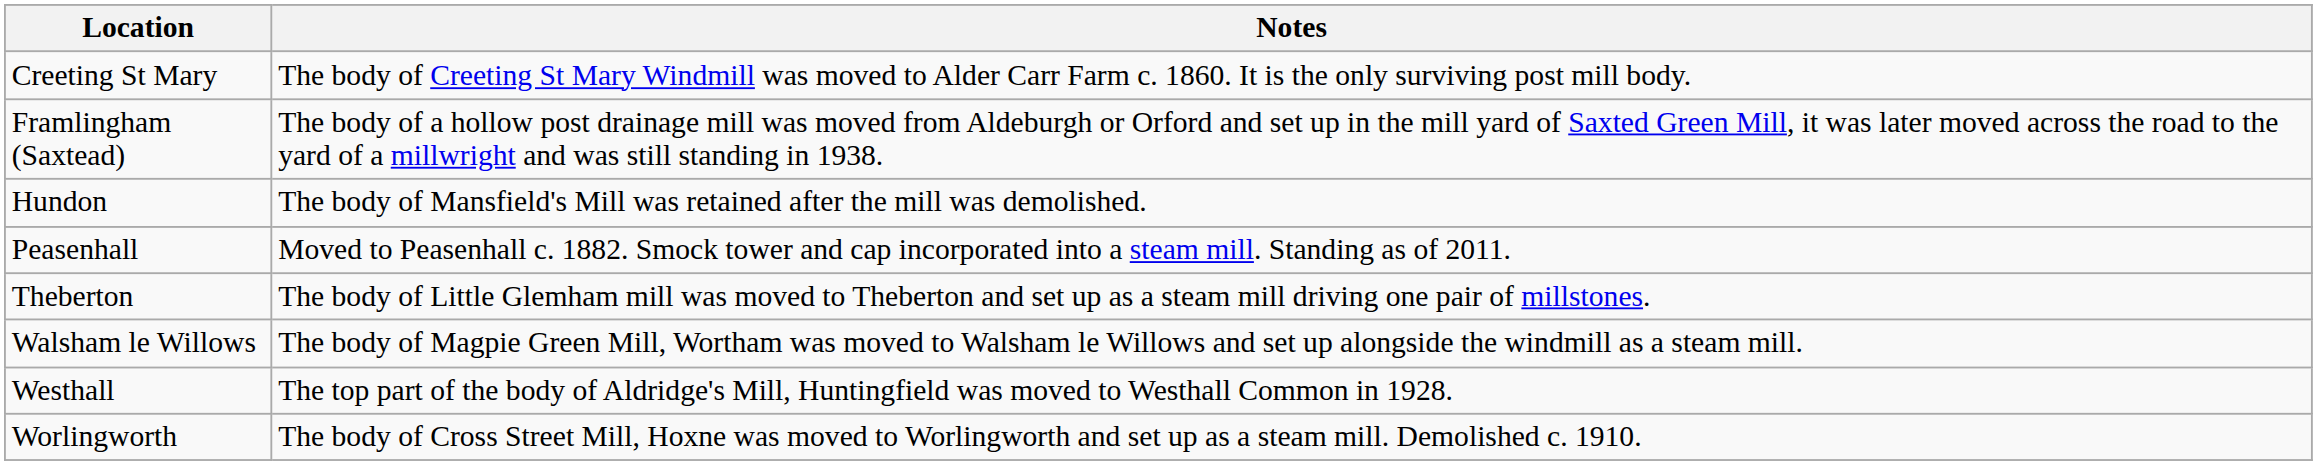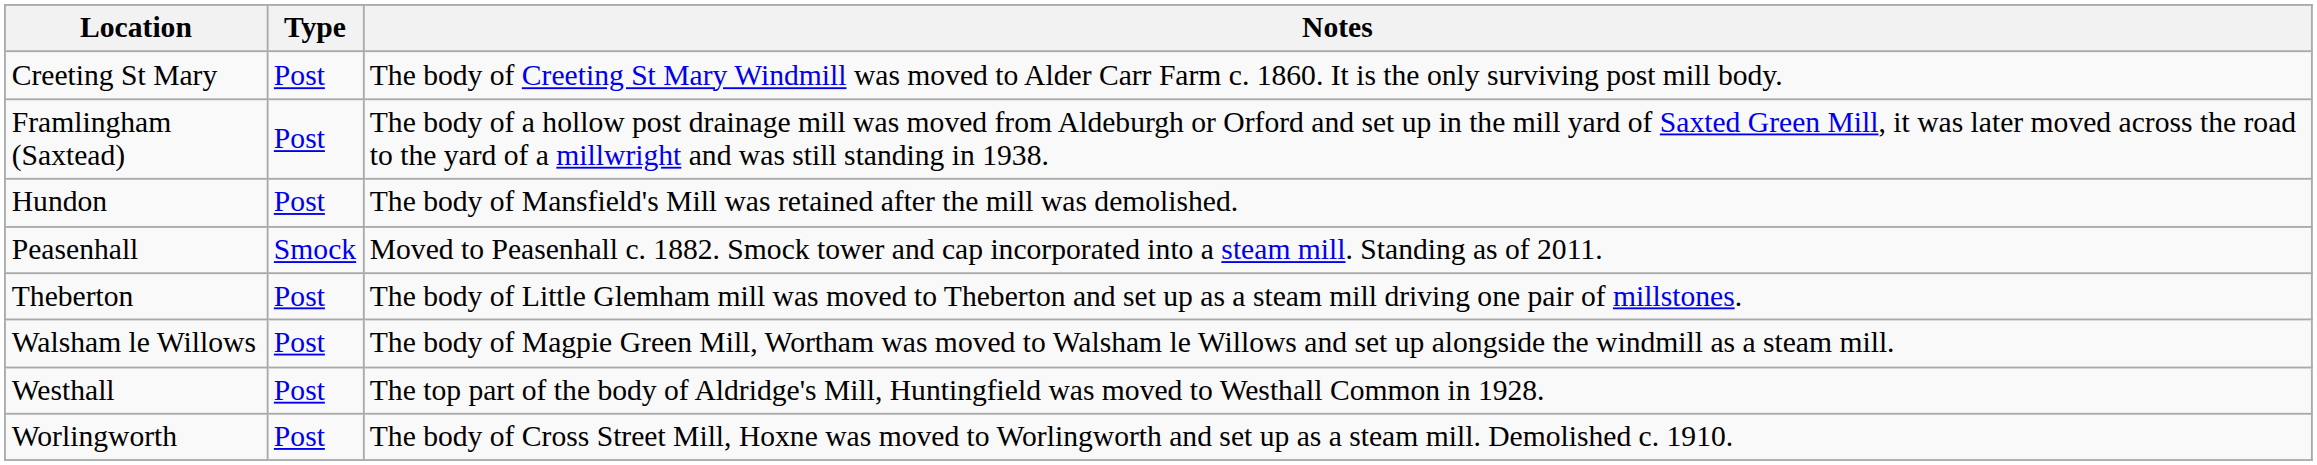+ column: Type | Post | Post | Post | Smock | Post | Post | Post | Post
